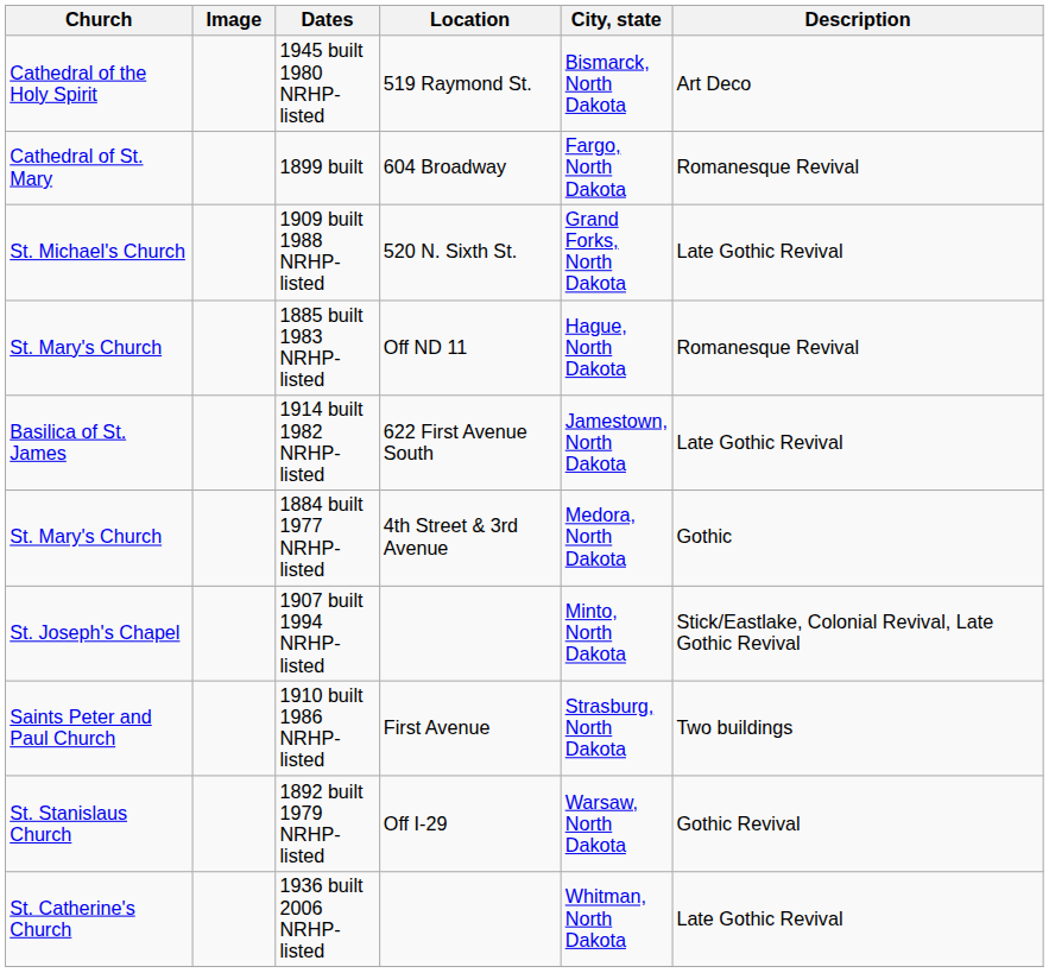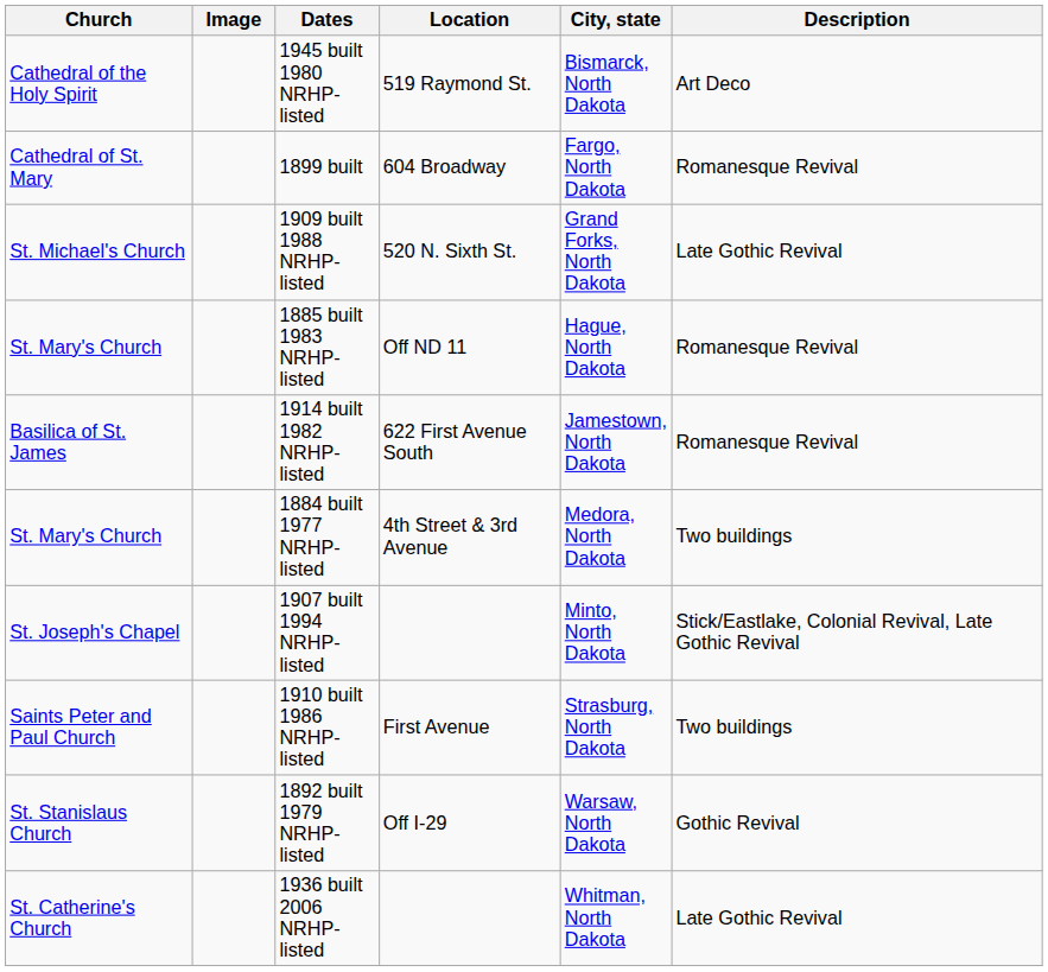1914 built 1982 NRHP-listed | Description: Late Gothic Revival -> Romanesque Revival
1884 built 1977 NRHP-listed | Description: Gothic -> Two buildings
